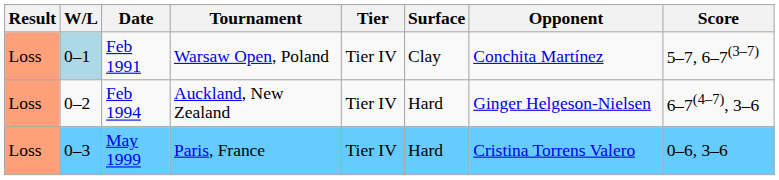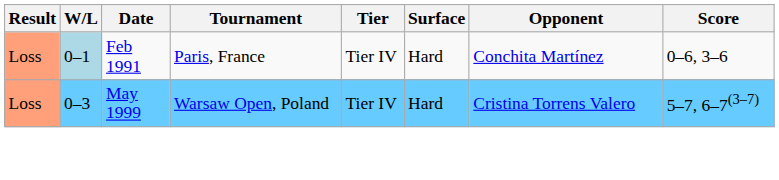Feb 1991 | Tournament: Warsaw Open, Poland -> Paris, France
Feb 1991 | Surface: Clay -> Hard
Feb 1991 | Score: 5–7, 6–7(3–7) -> 0–6, 3–6
- row: Loss | 0–2 | Feb 1994 | Auckland, New Zealand | Tier IV | Hard | Ginger Helgeson-Nielsen | 6–7(4–7), 3–6
May 1999 | Tournament: Paris, France -> Warsaw Open, Poland
May 1999 | Score: 0–6, 3–6 -> 5–7, 6–7(3–7)
